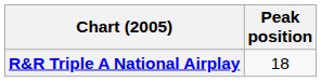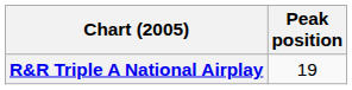R&R Triple A National Airplay | Peak position: 18 -> 19
